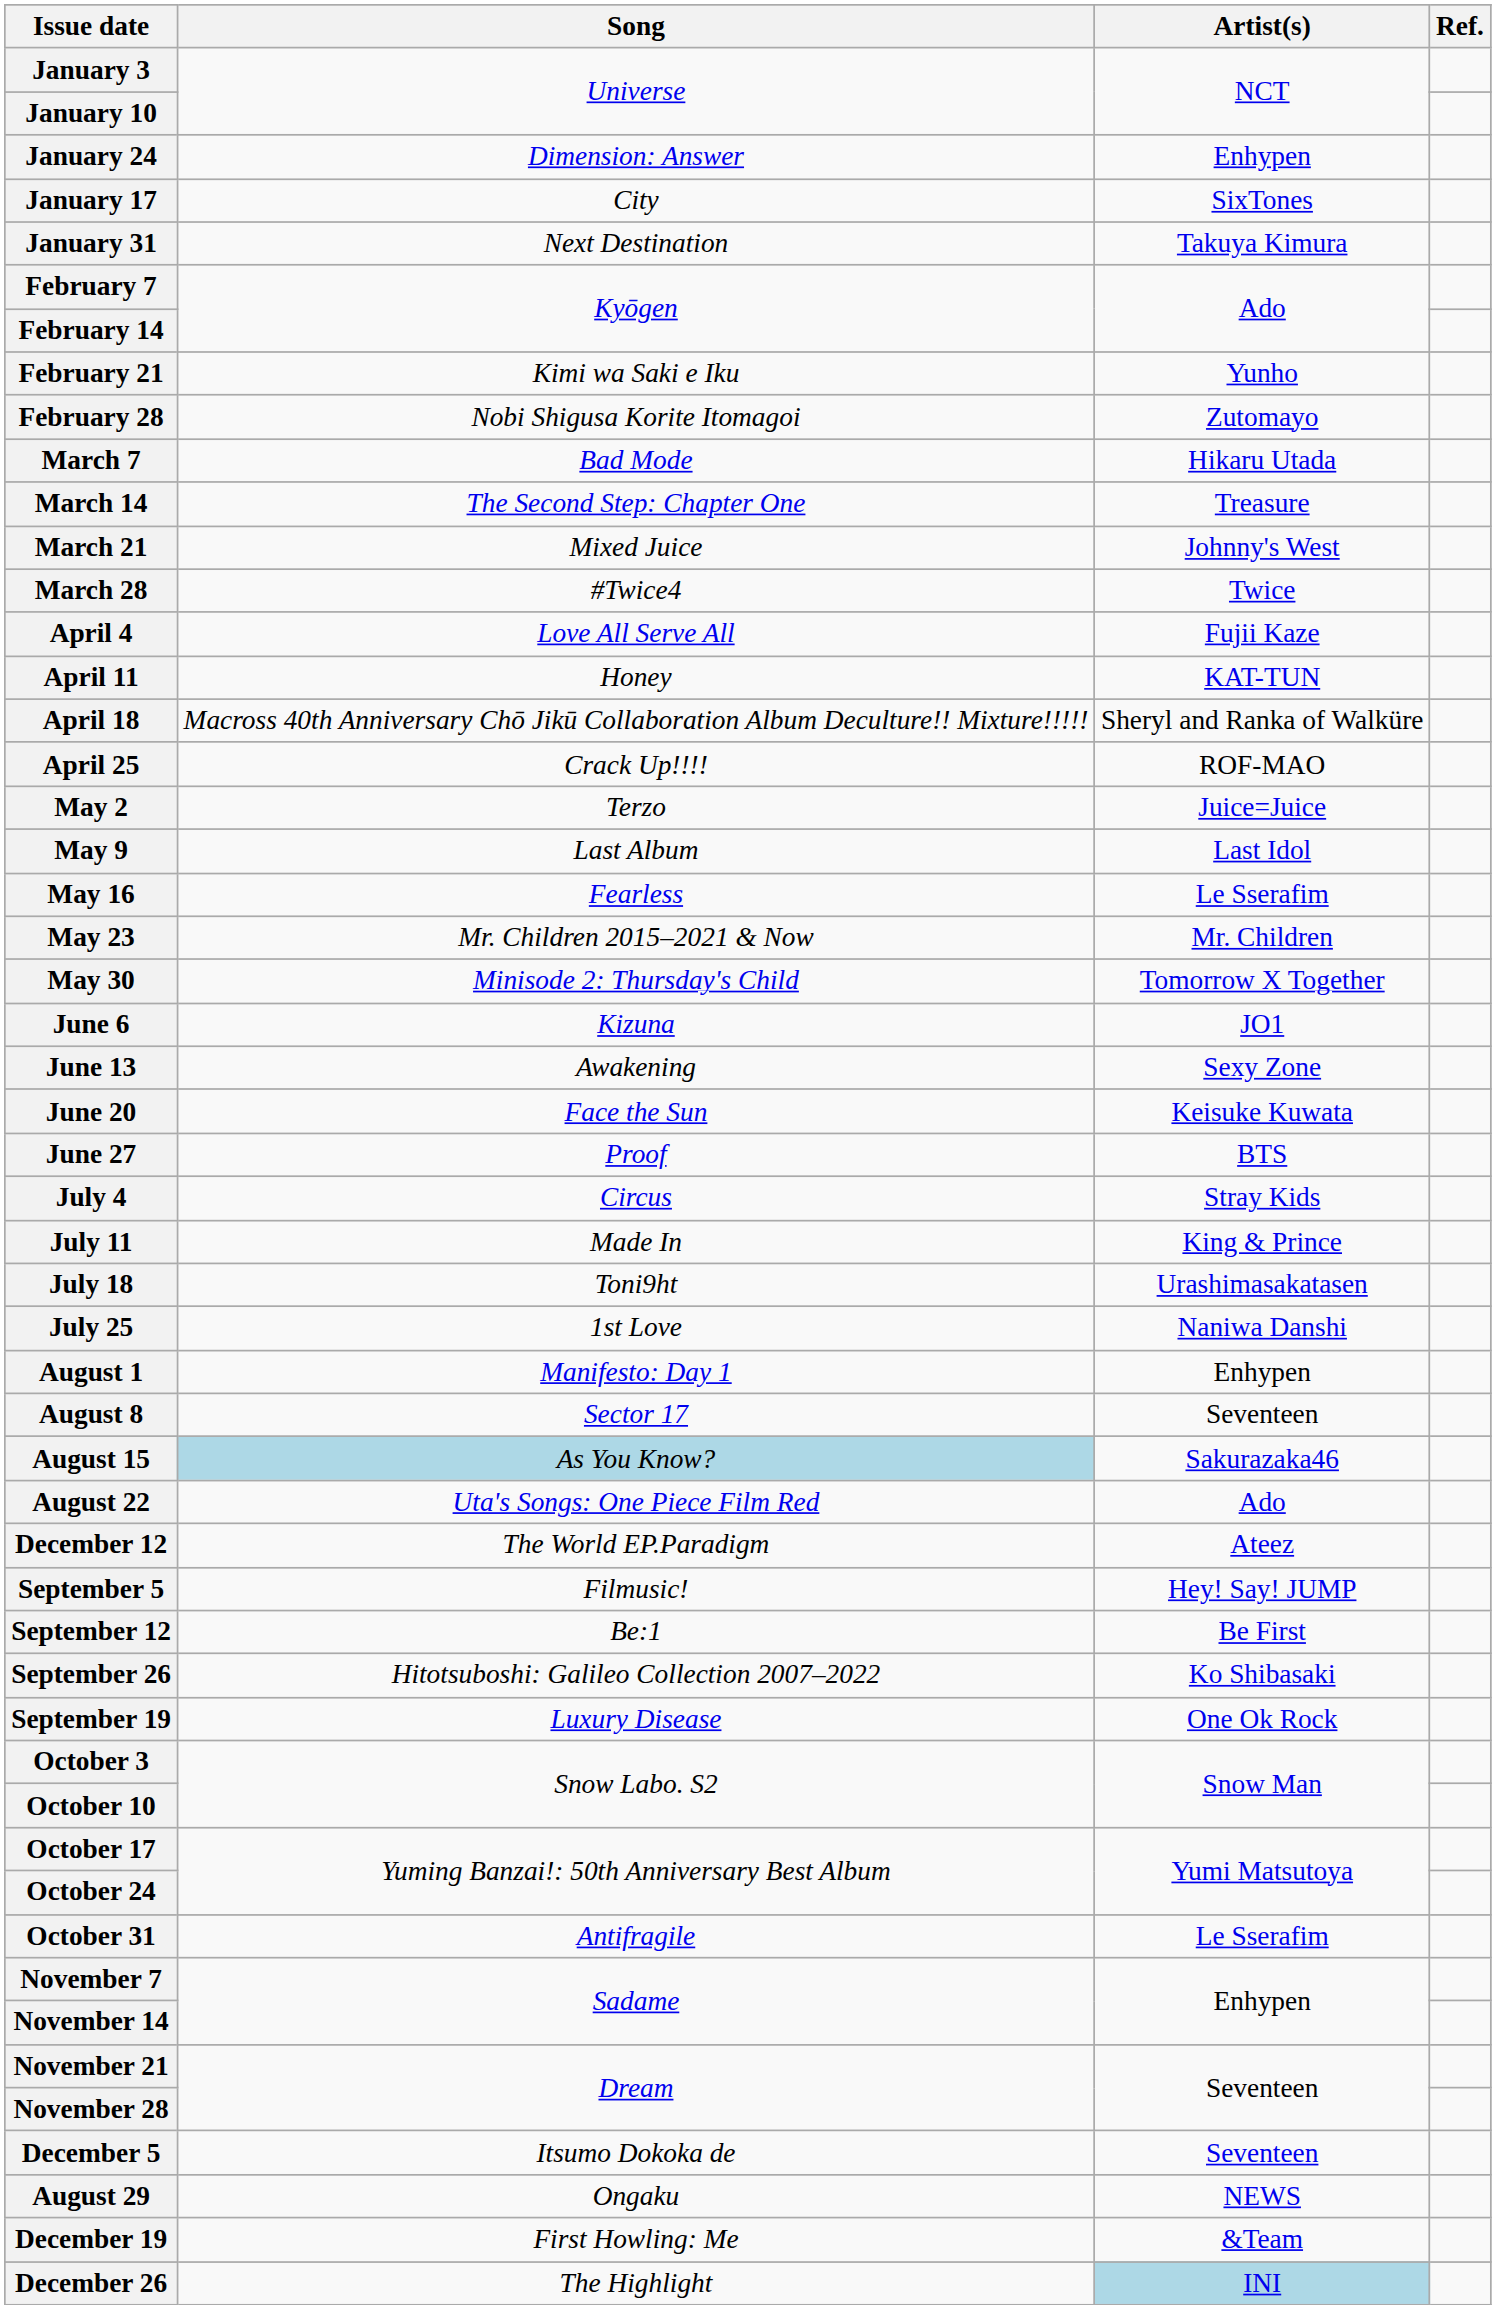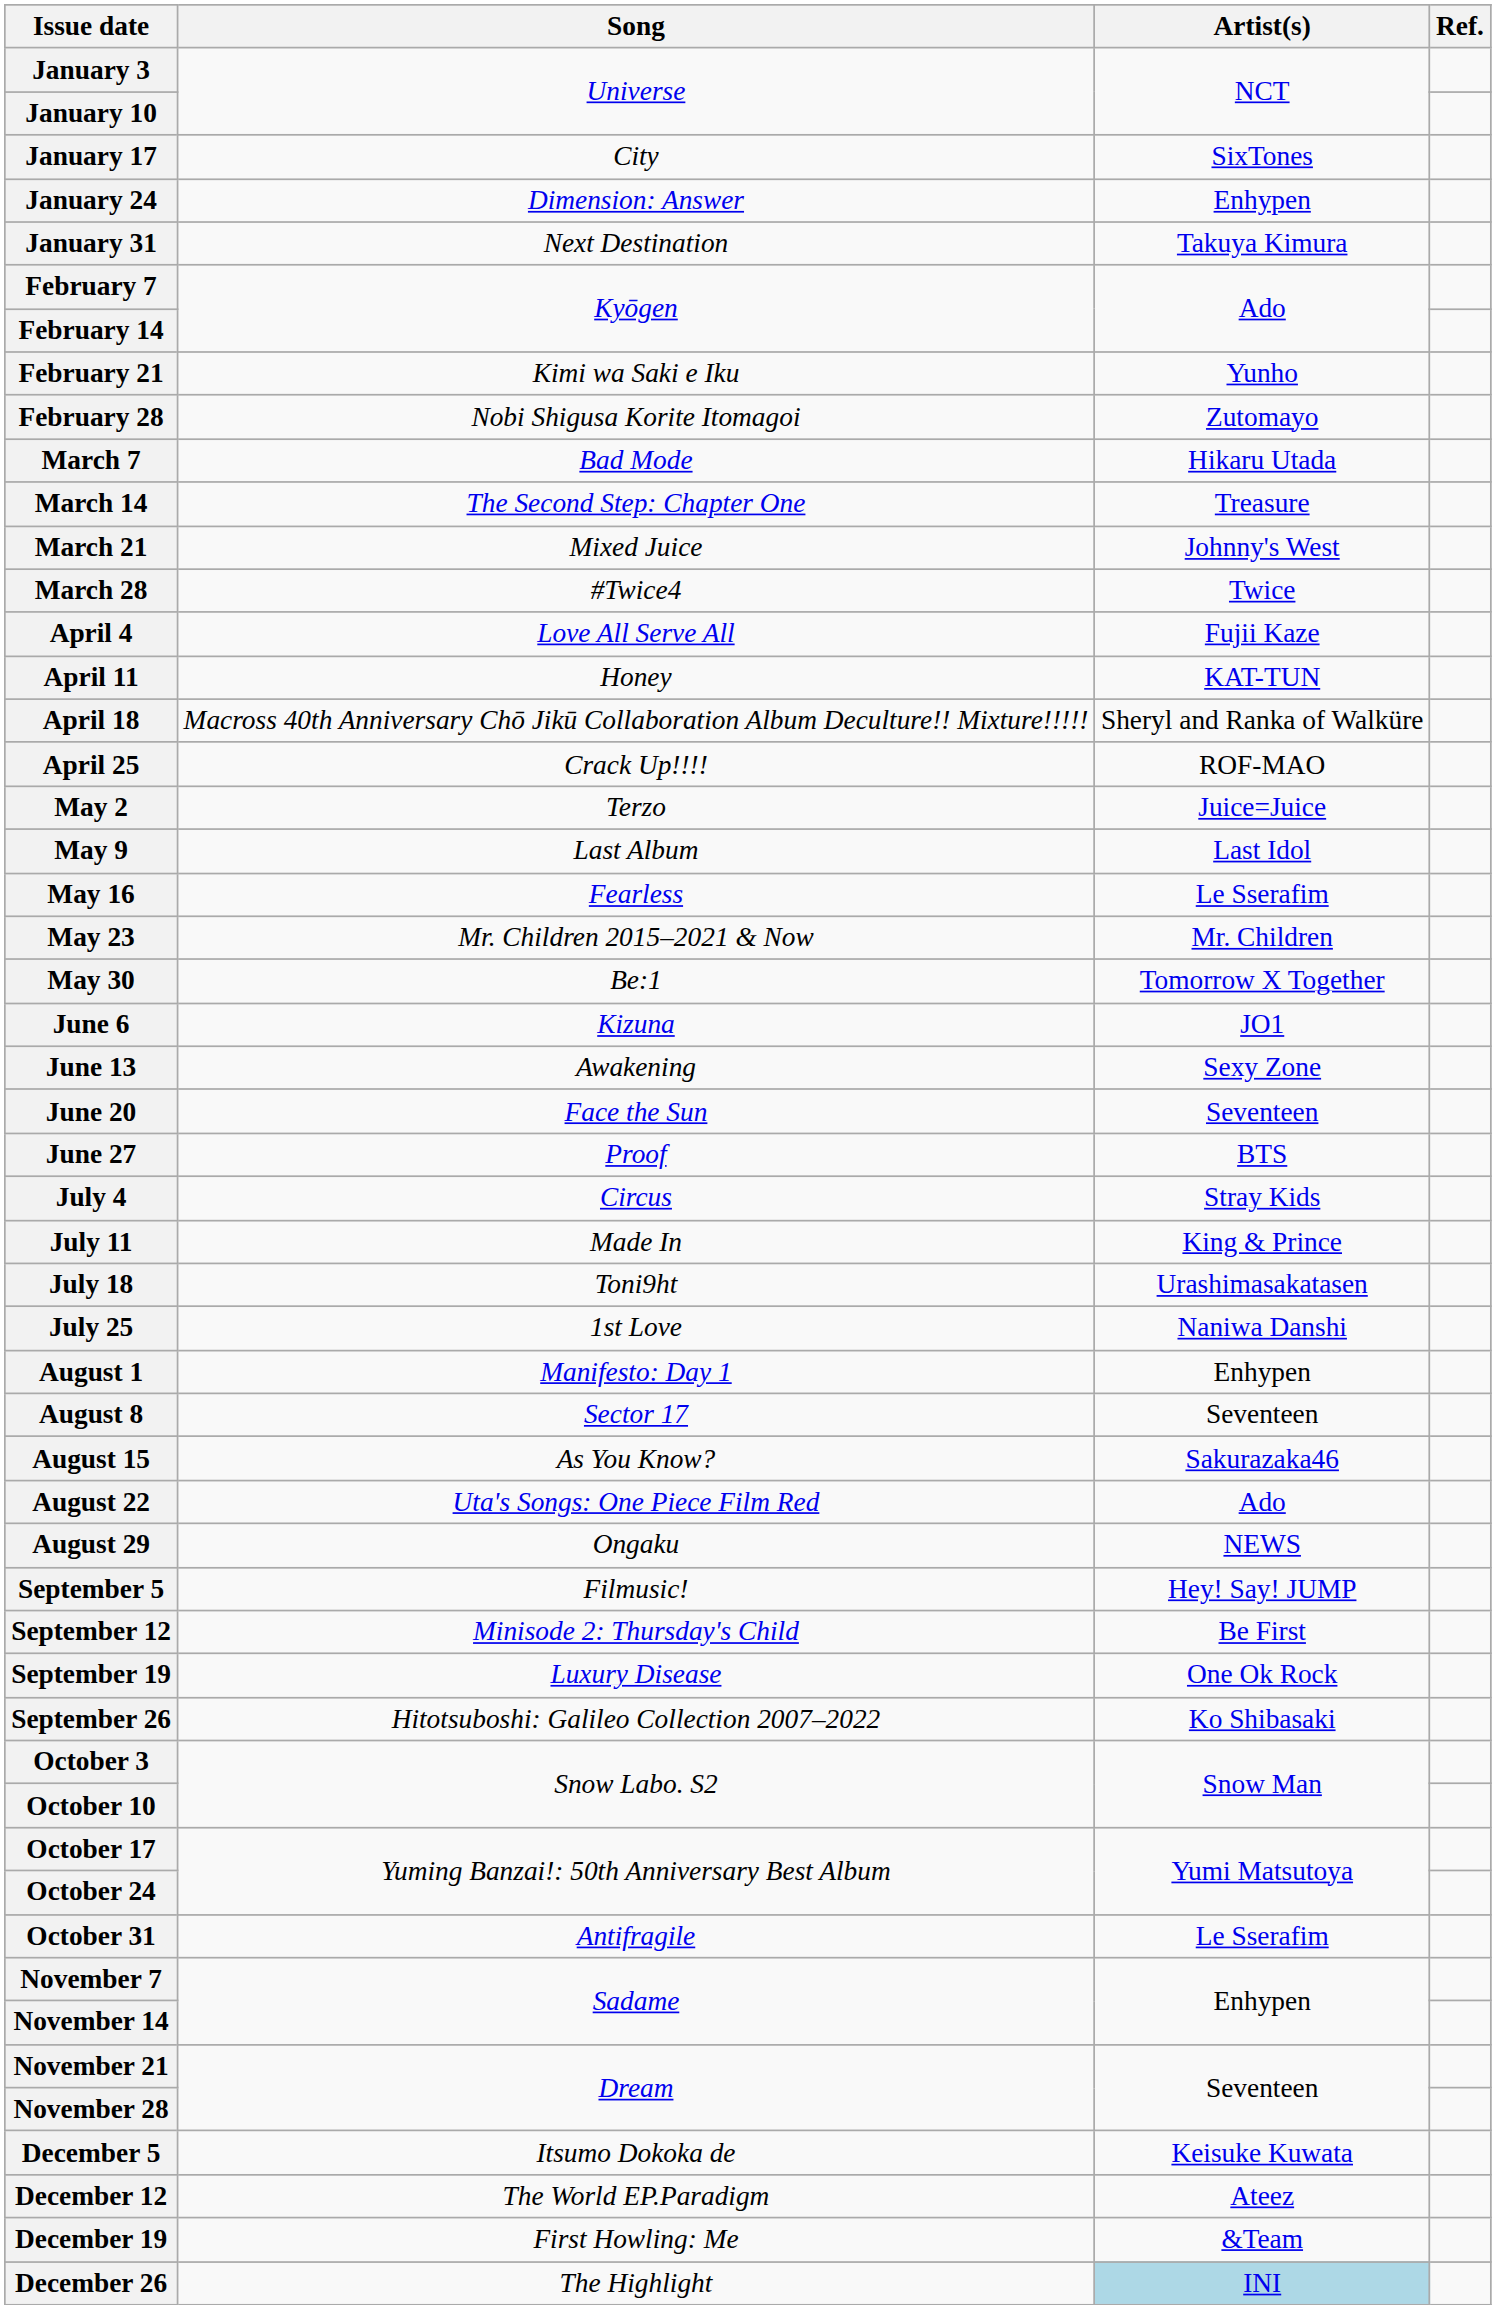rows swapped: January 17 <-> January 24
May 30 | Song: Minisode 2: Thursday's Child -> Be:1
June 20 | Artist(s): Keisuke Kuwata -> Seventeen
August 15 | Song: lightblue background -> no background
rows swapped: August 29 <-> December 12
September 12 | Song: Be:1 -> Minisode 2: Thursday's Child
rows swapped: September 19 <-> September 26
December 5 | Artist(s): Seventeen -> Keisuke Kuwata
